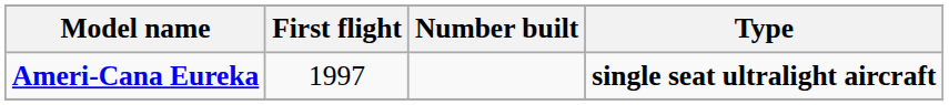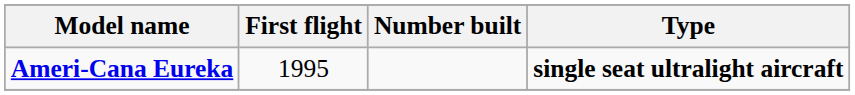Ameri-Cana Eureka | First flight: 1997 -> 1995
